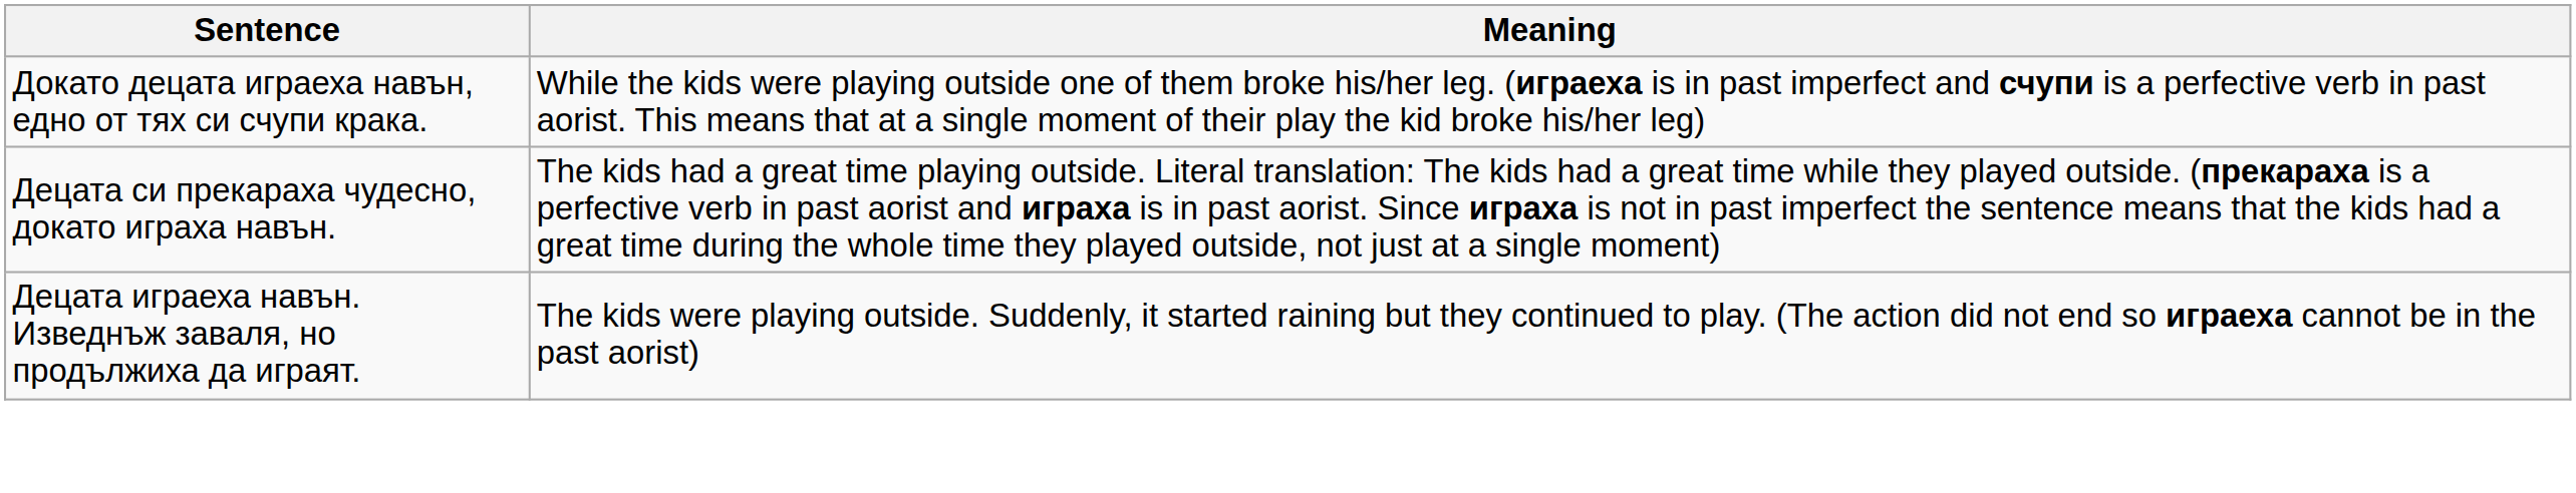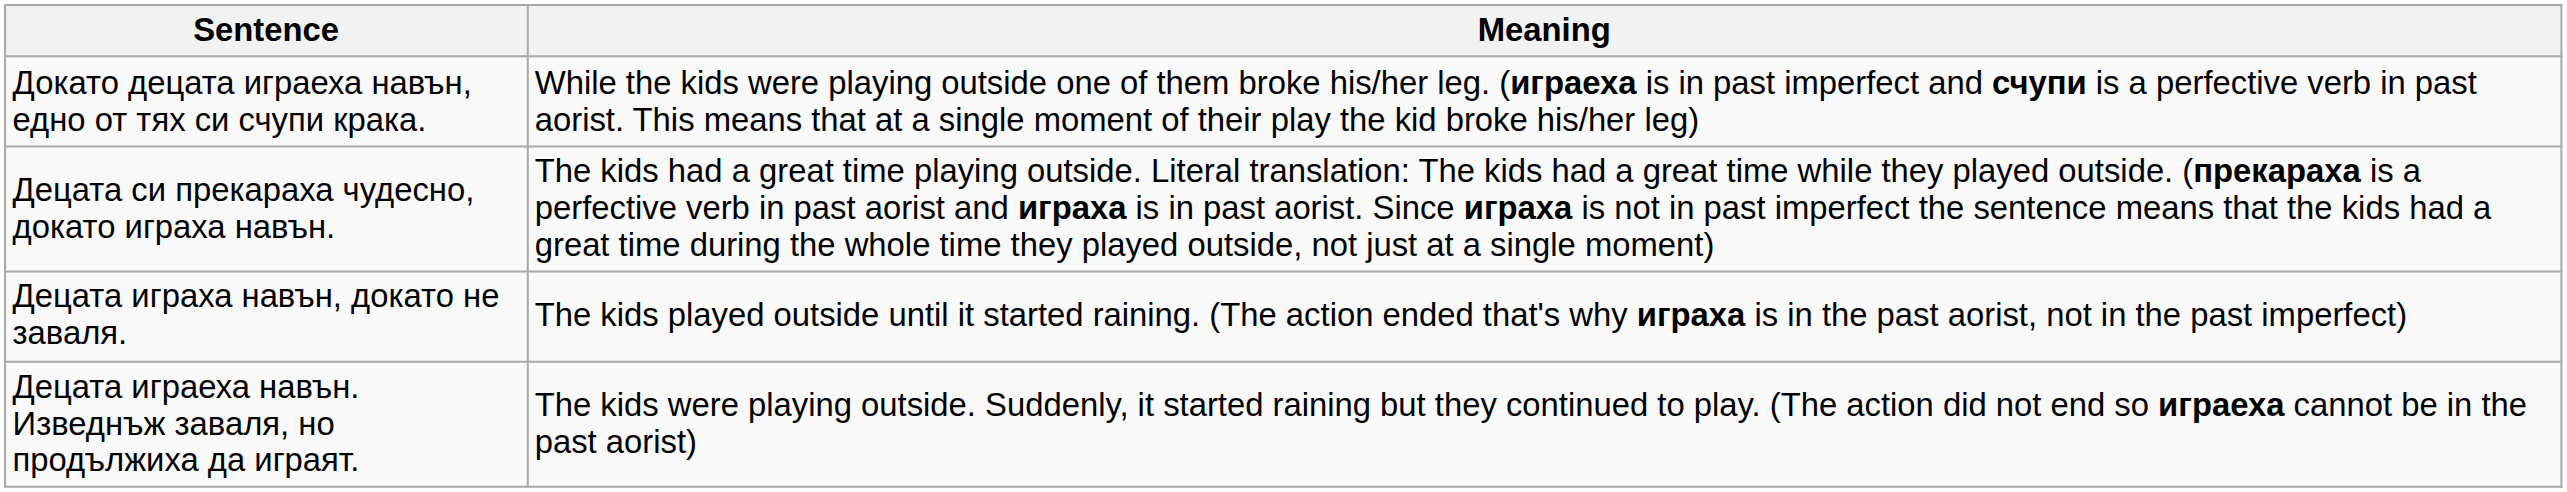+ row: Децата играха навън, докато не заваля. | The kids played outside until it started raining. (The action ended that's why играха is in the past aorist, not in the past imperfect)
